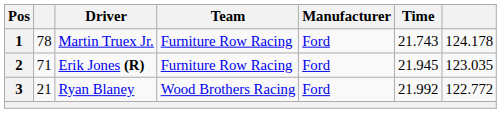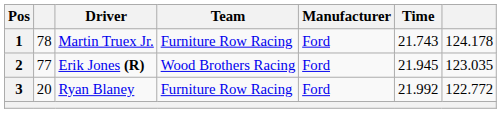2 | column 2: 71 -> 77
2 | Team: Furniture Row Racing -> Wood Brothers Racing
3 | column 2: 21 -> 20
3 | Team: Wood Brothers Racing -> Furniture Row Racing
